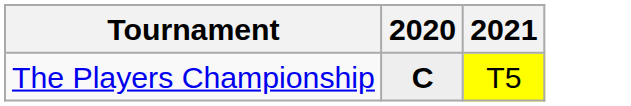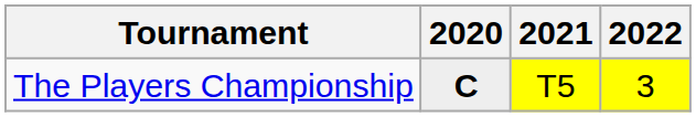+ column: 2022 | 3
